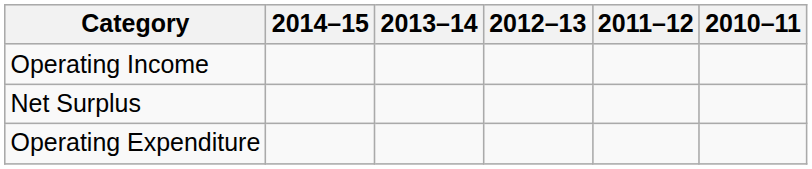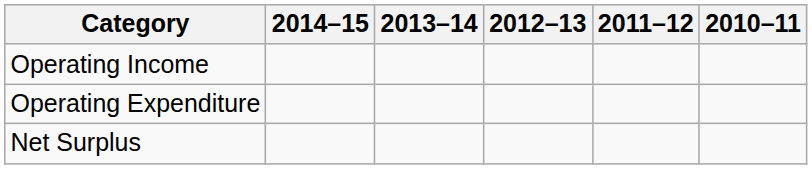rows swapped: Operating Expenditure <-> Net Surplus
